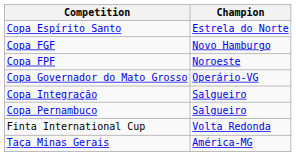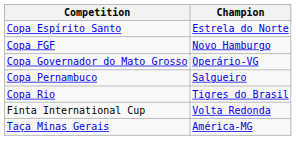- row: Copa FPF | Noroeste
- row: Copa Integração | Salgueiro
+ row: Copa Rio | Tigres do Brasil
